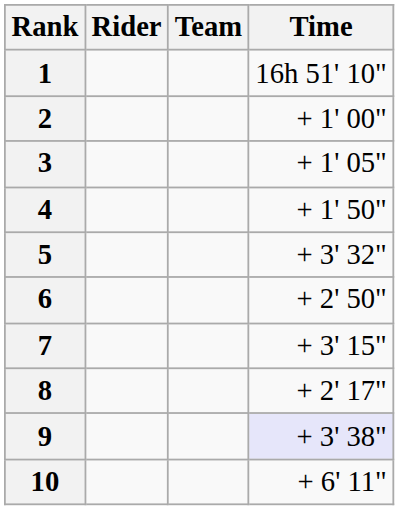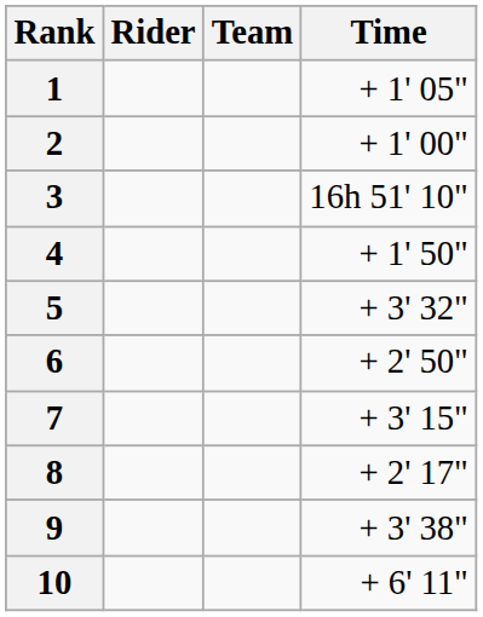1 | Time: 16h 51' 10" -> + 1' 05"
3 | Time: + 1' 05" -> 16h 51' 10"
9 | Time: lavender background -> no background
